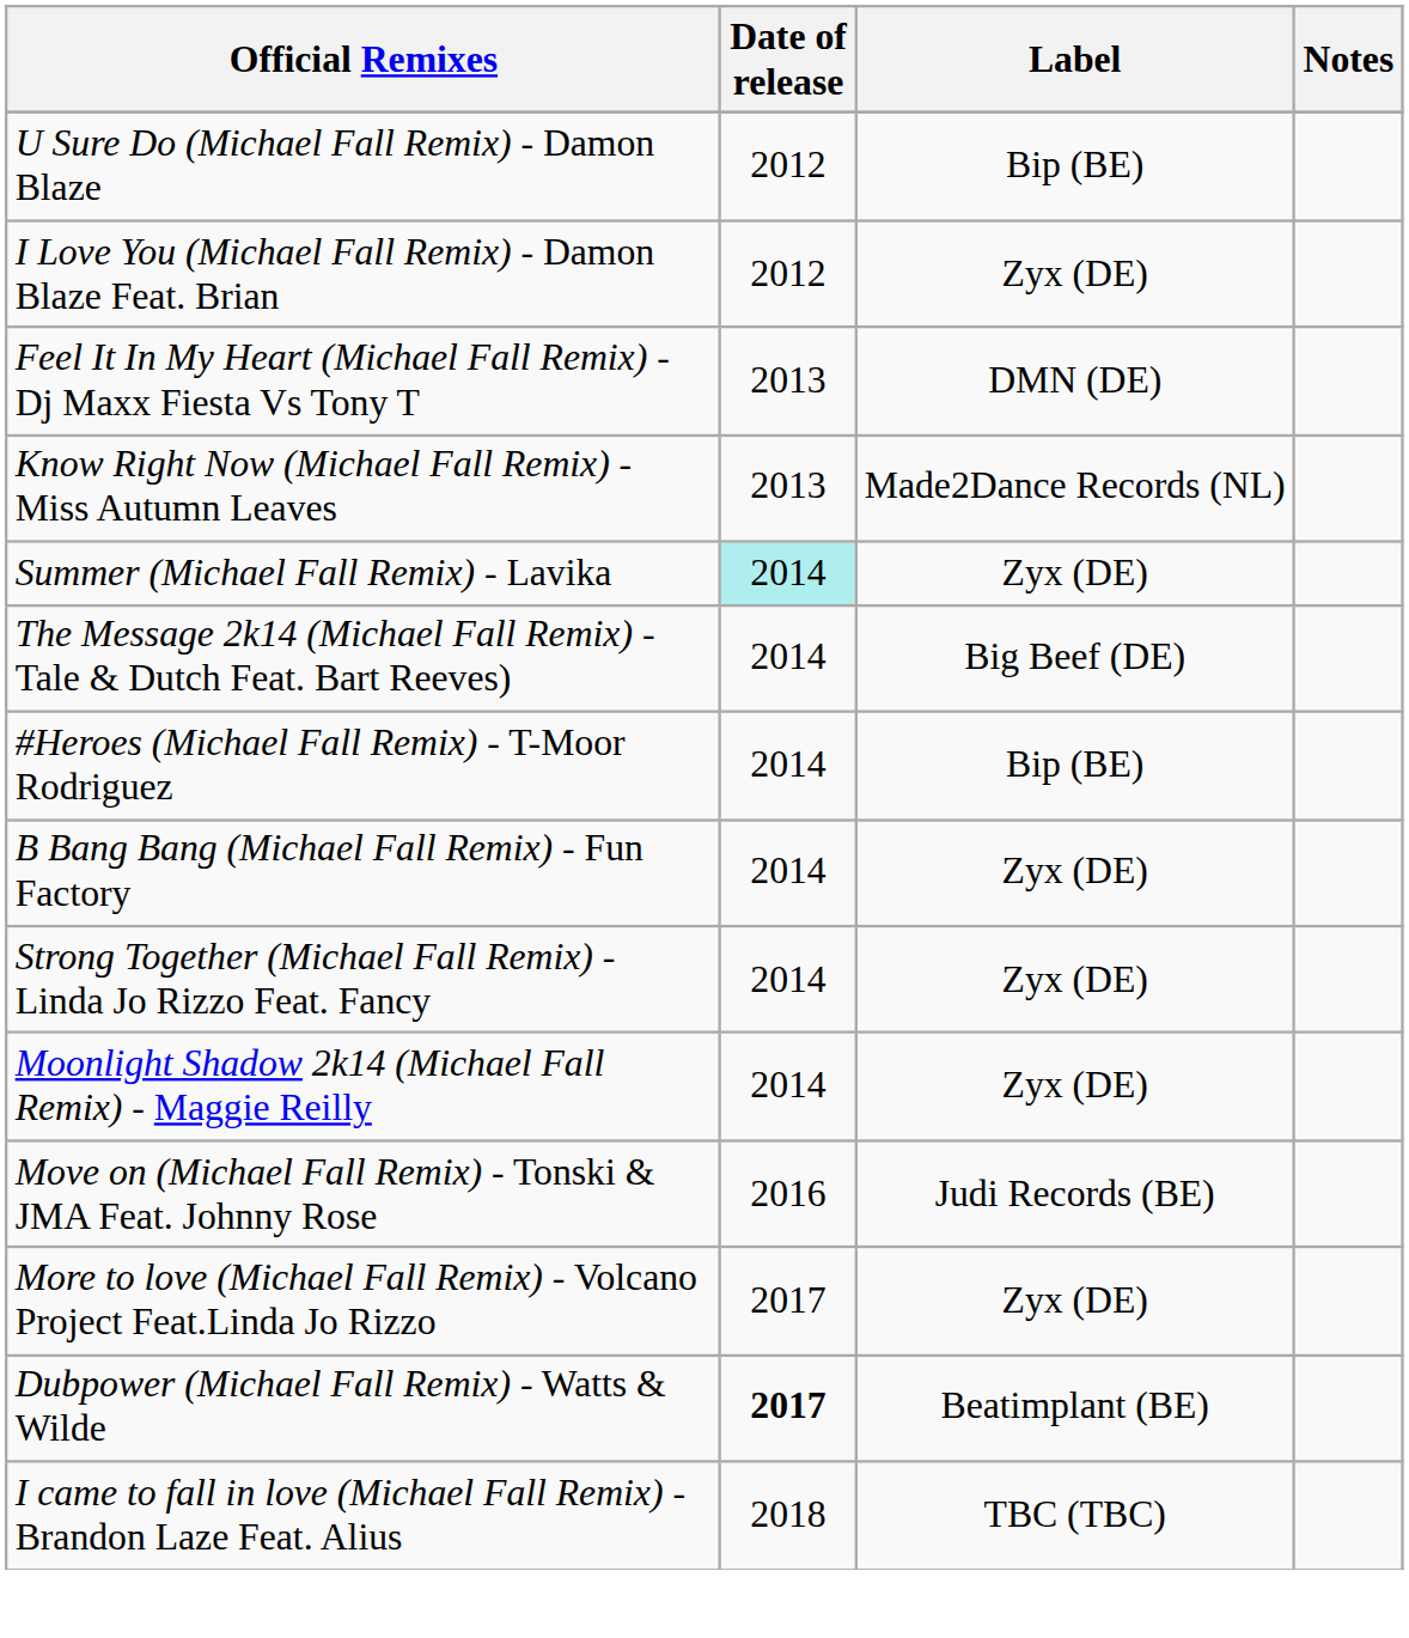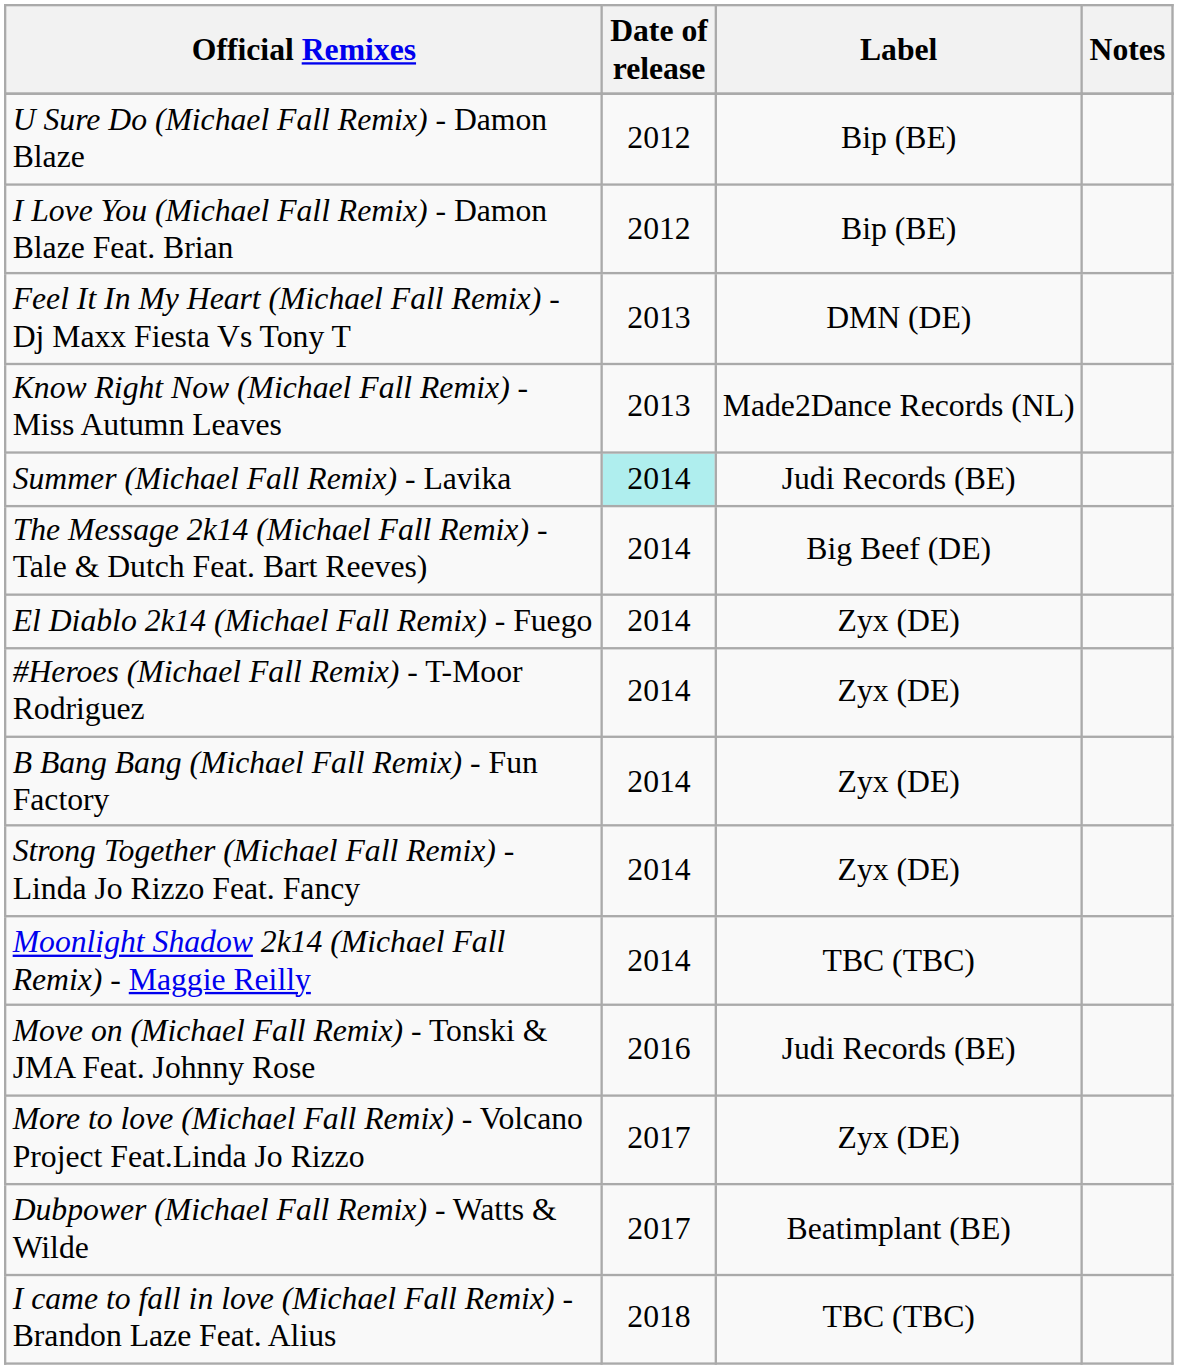I Love You (Michael Fall Remix) - Damon Blaze Feat. Brian | Label: Zyx (DE) -> Bip (BE)
Summer (Michael Fall Remix) - Lavika | Label: Zyx (DE) -> Judi Records (BE)
+ row: El Diablo 2k14 (Michael Fall Remix) - Fuego | 2014 | Zyx (DE)
#Heroes (Michael Fall Remix) - T-Moor Rodriguez | Label: Bip (BE) -> Zyx (DE)
Moonlight Shadow 2k14 (Michael Fall Remix) - Maggie Reilly | Label: Zyx (DE) -> TBC (TBC)
Dubpower (Michael Fall Remix) - Watts & Wilde | Date of release: bold -> normal
